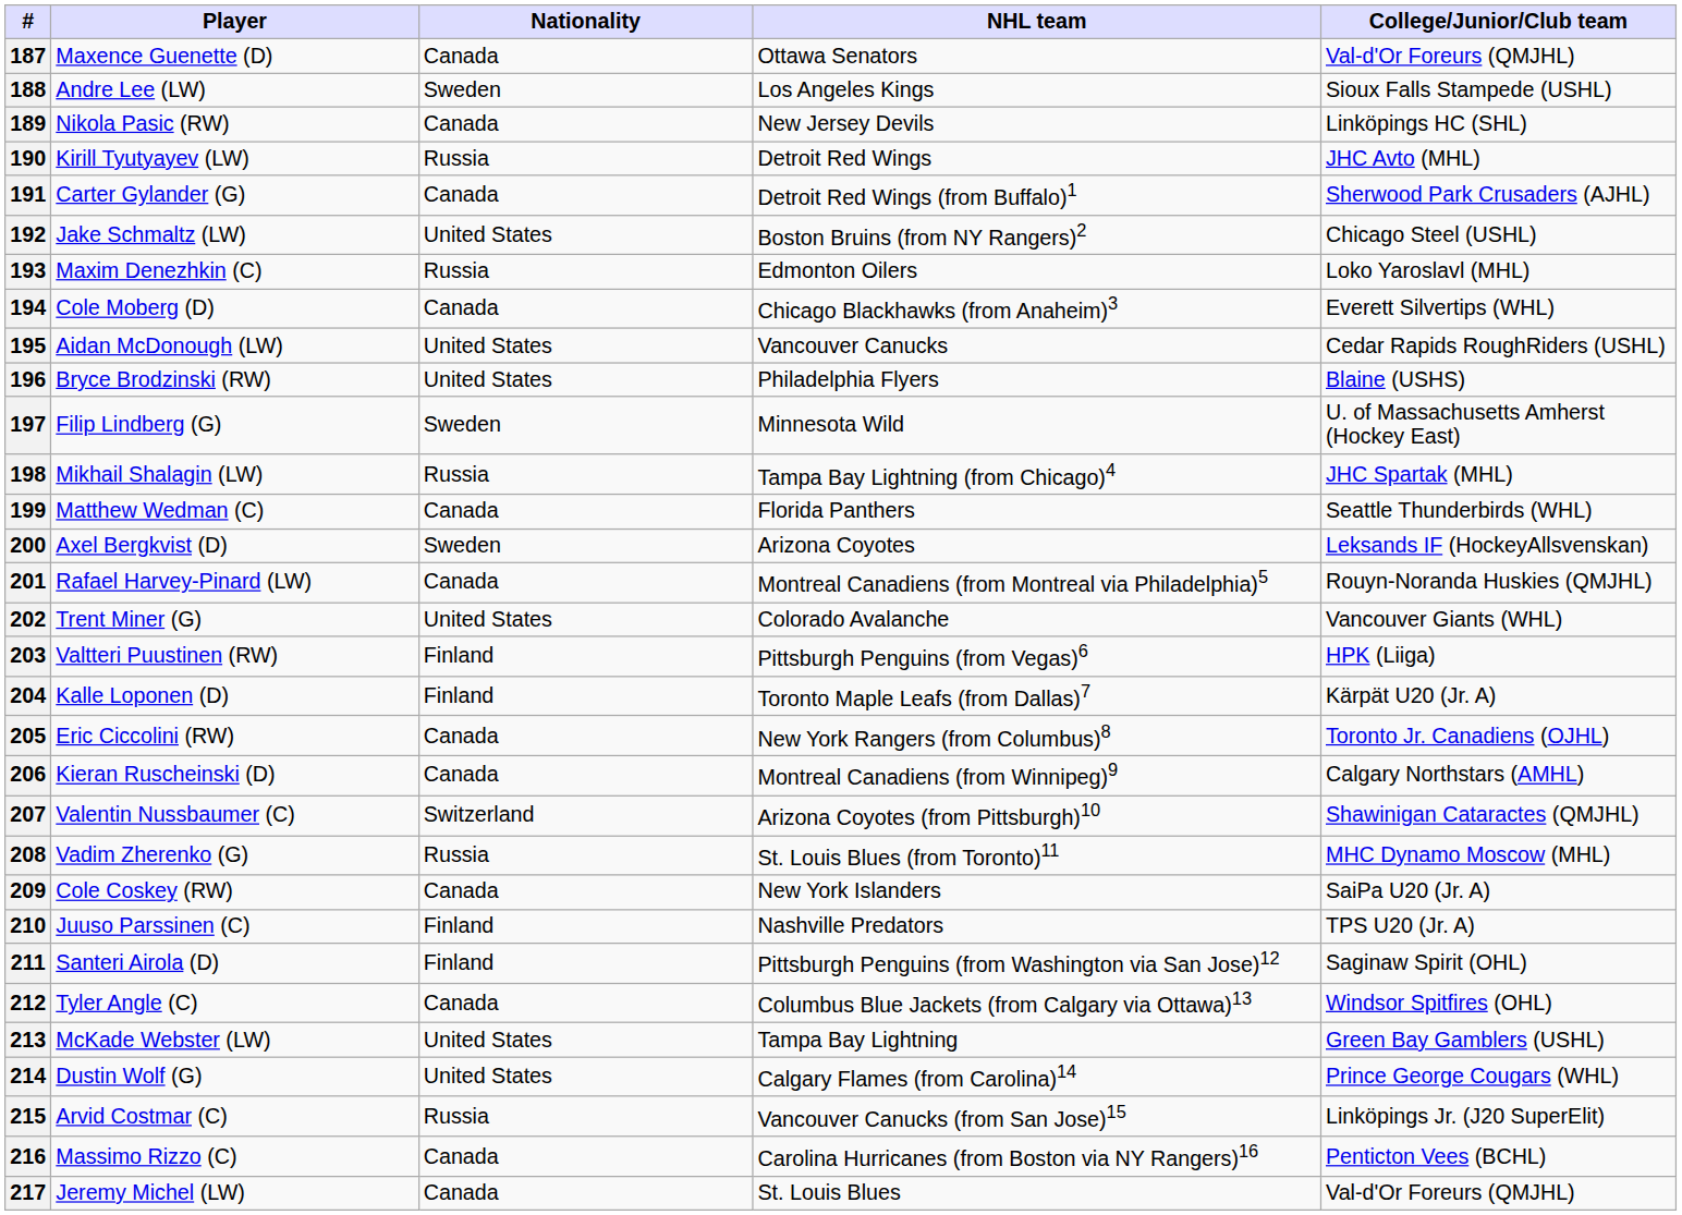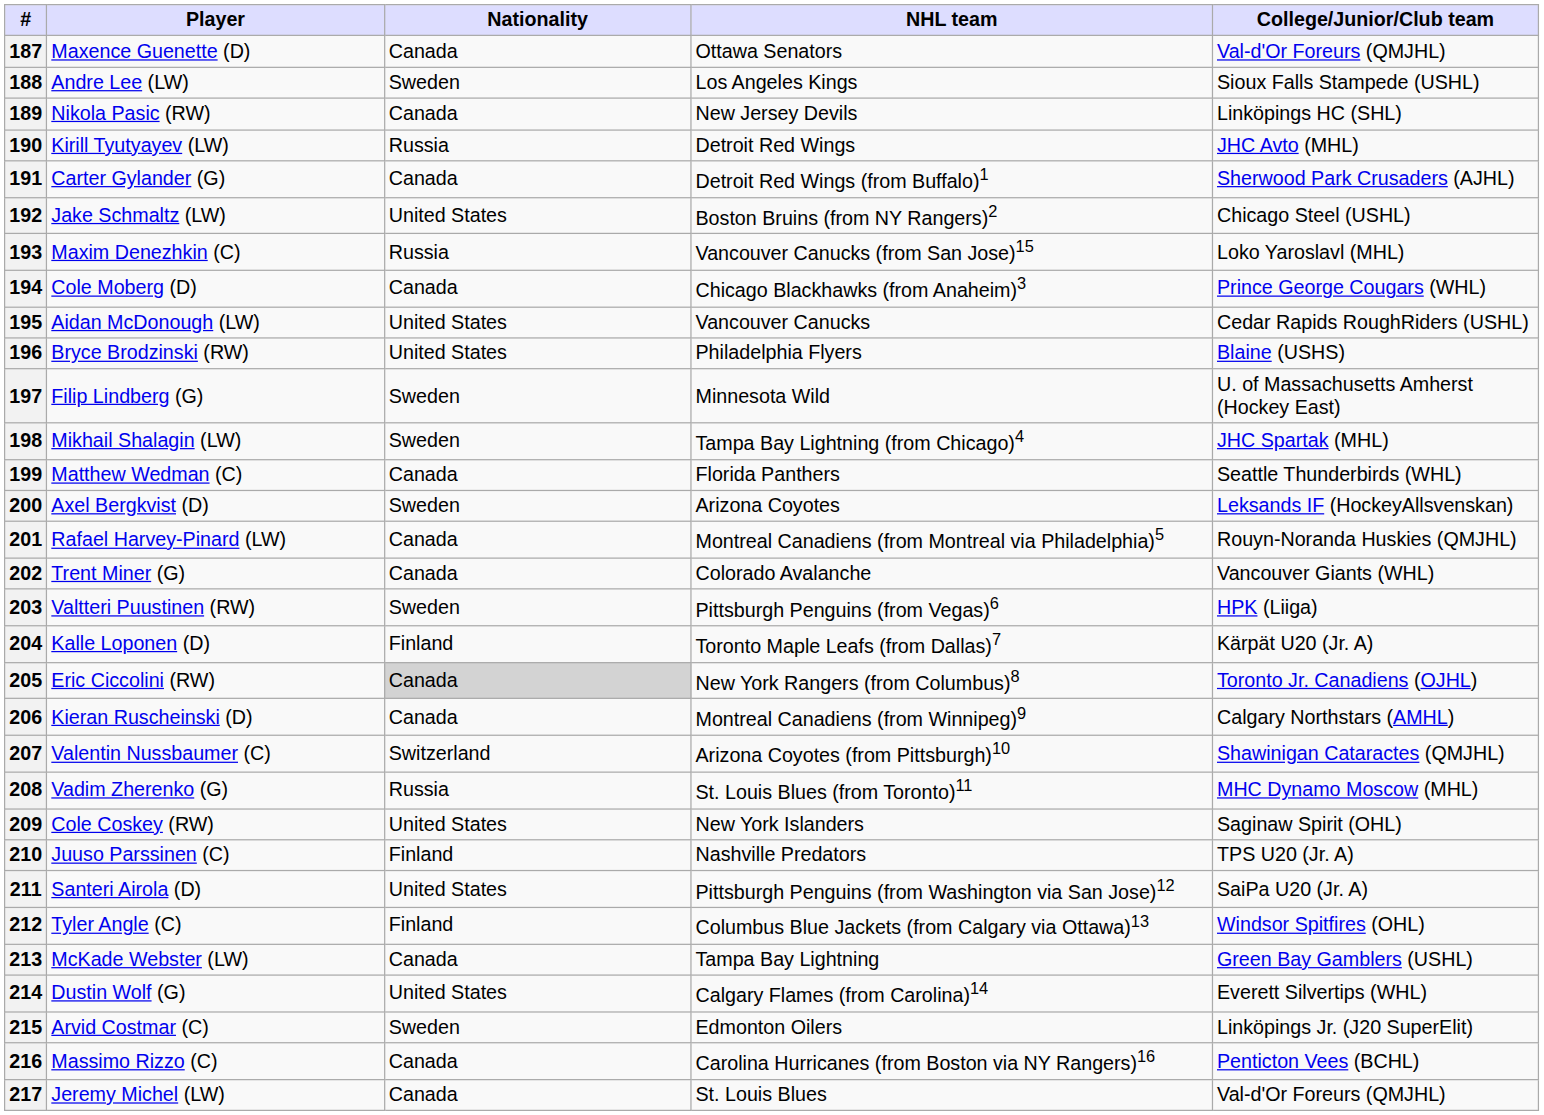193 | NHL team: Edmonton Oilers -> Vancouver Canucks (from San Jose)15
194 | College/Junior/Club team: Everett Silvertips (WHL) -> Prince George Cougars (WHL)
198 | Nationality: Russia -> Sweden
202 | Nationality: United States -> Canada
203 | Nationality: Finland -> Sweden
205 | Nationality: no background -> lightgrey background
209 | Nationality: Canada -> United States
209 | College/Junior/Club team: SaiPa U20 (Jr. A) -> Saginaw Spirit (OHL)
211 | Nationality: Finland -> United States
211 | College/Junior/Club team: Saginaw Spirit (OHL) -> SaiPa U20 (Jr. A)
212 | Nationality: Canada -> Finland
213 | Nationality: United States -> Canada
214 | College/Junior/Club team: Prince George Cougars (WHL) -> Everett Silvertips (WHL)
215 | Nationality: Russia -> Sweden
215 | NHL team: Vancouver Canucks (from San Jose)15 -> Edmonton Oilers
